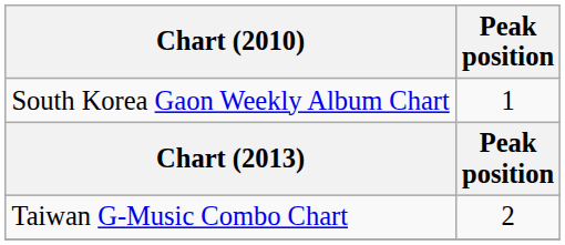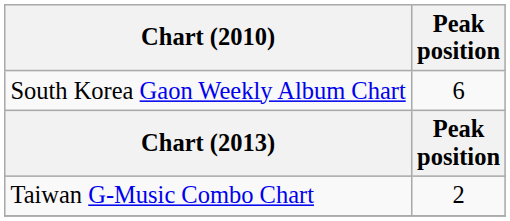South Korea Gaon Weekly Album Chart | Peak position: 1 -> 6
